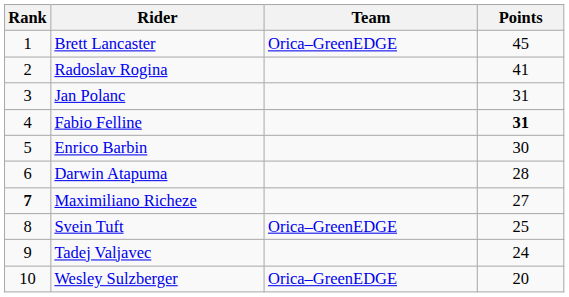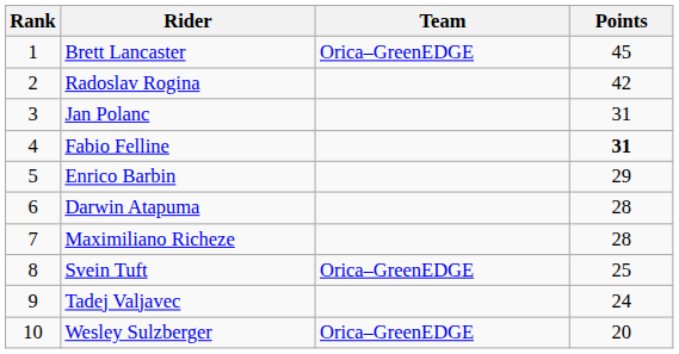Radoslav Rogina | Points: 41 -> 42
Enrico Barbin | Points: 30 -> 29
Maximiliano Richeze | Rank: bold -> normal
Maximiliano Richeze | Points: 27 -> 28
